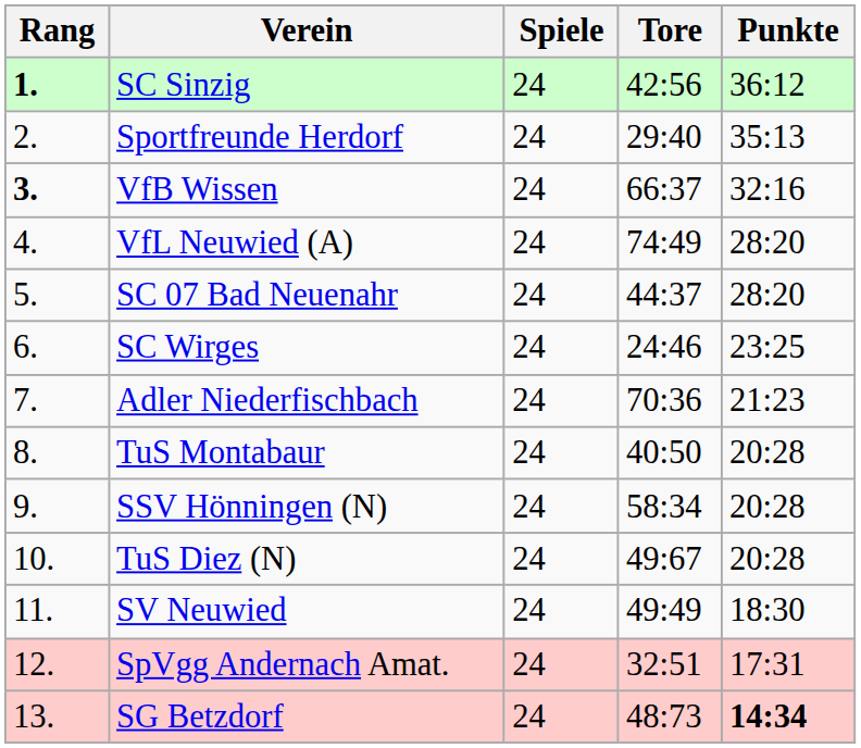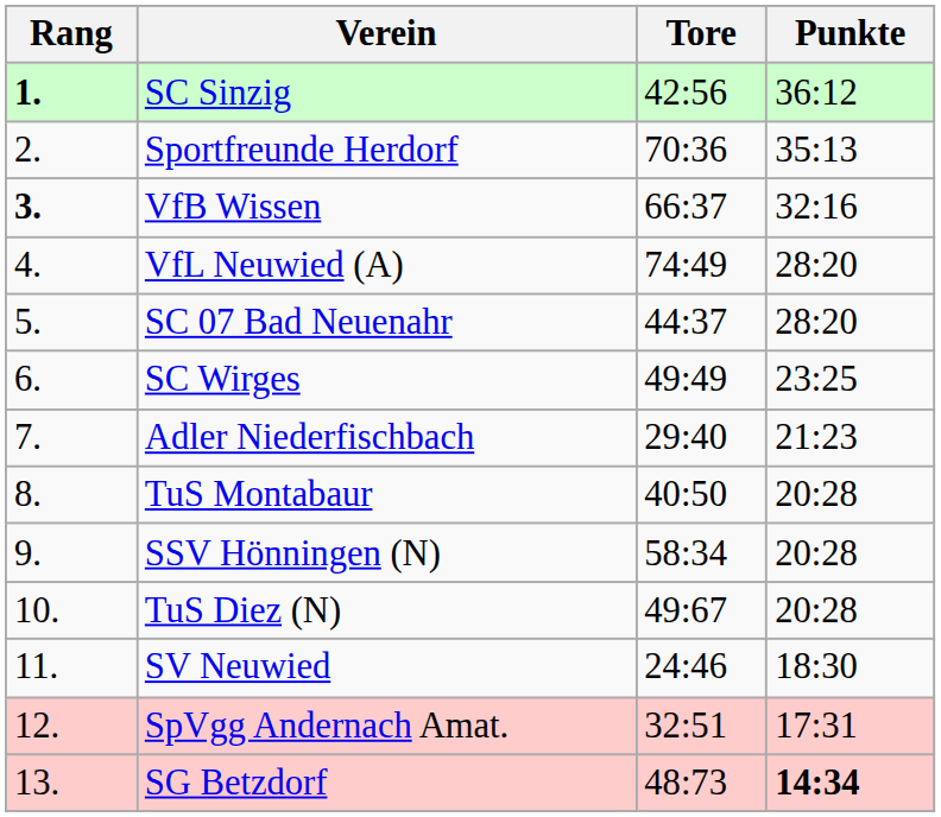- column: Spiele | 24 | 24 | 24 | 24 | 24 | 24 | 24 | 24 | 24 | 24 | 24 | 24 | 24
Sportfreunde Herdorf | Tore: 29:40 -> 70:36
SC Wirges | Tore: 24:46 -> 49:49
Adler Niederfischbach | Tore: 70:36 -> 29:40
SV Neuwied | Tore: 49:49 -> 24:46
